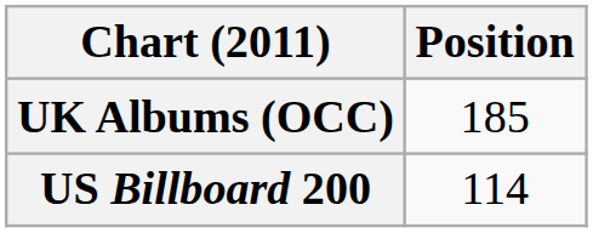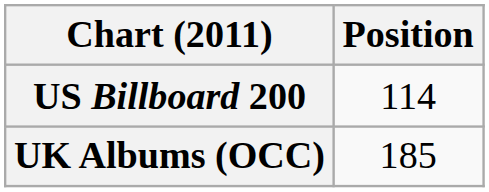rows swapped: UK Albums (OCC) <-> US Billboard 200
